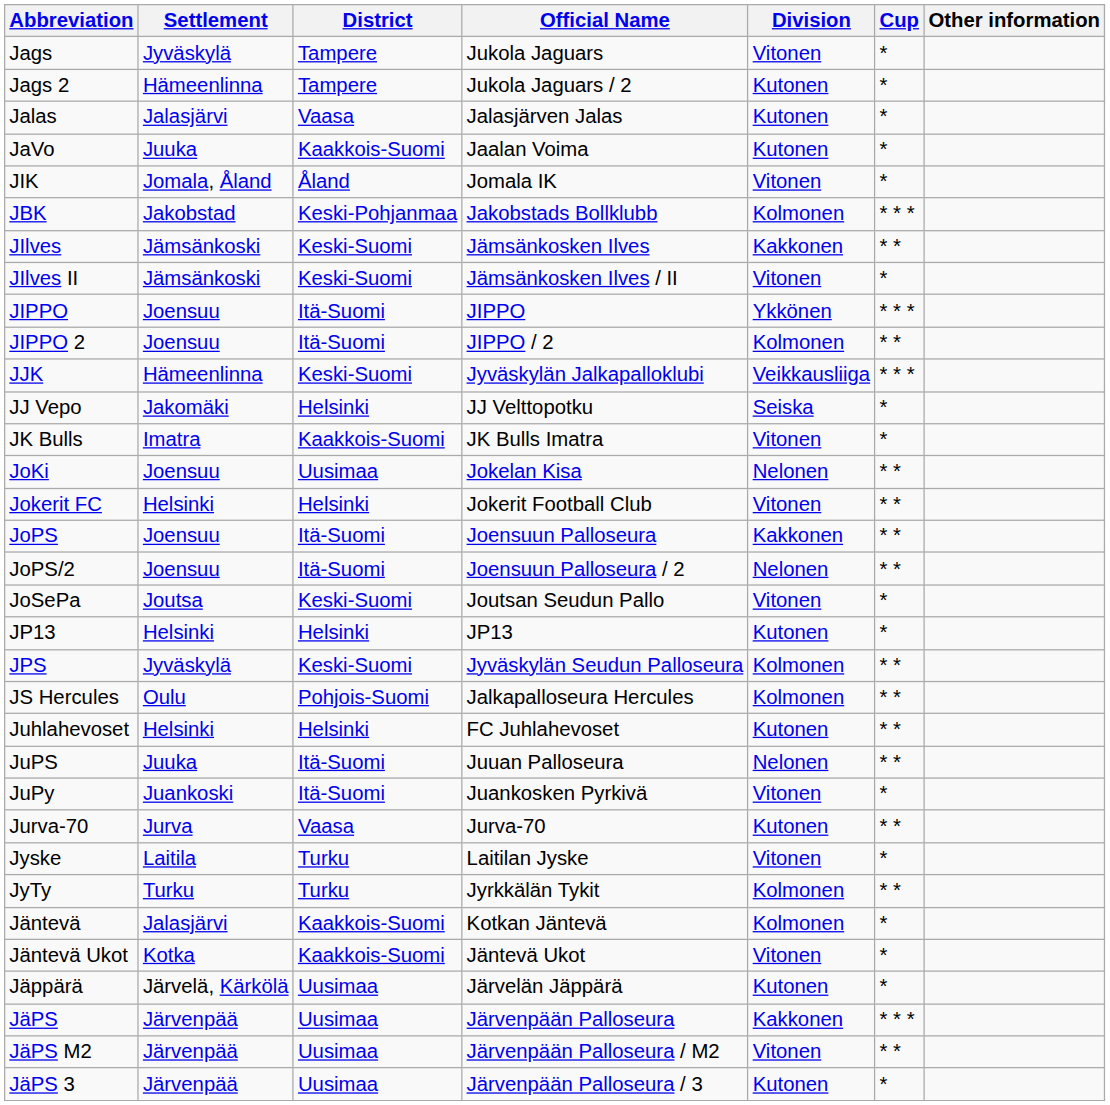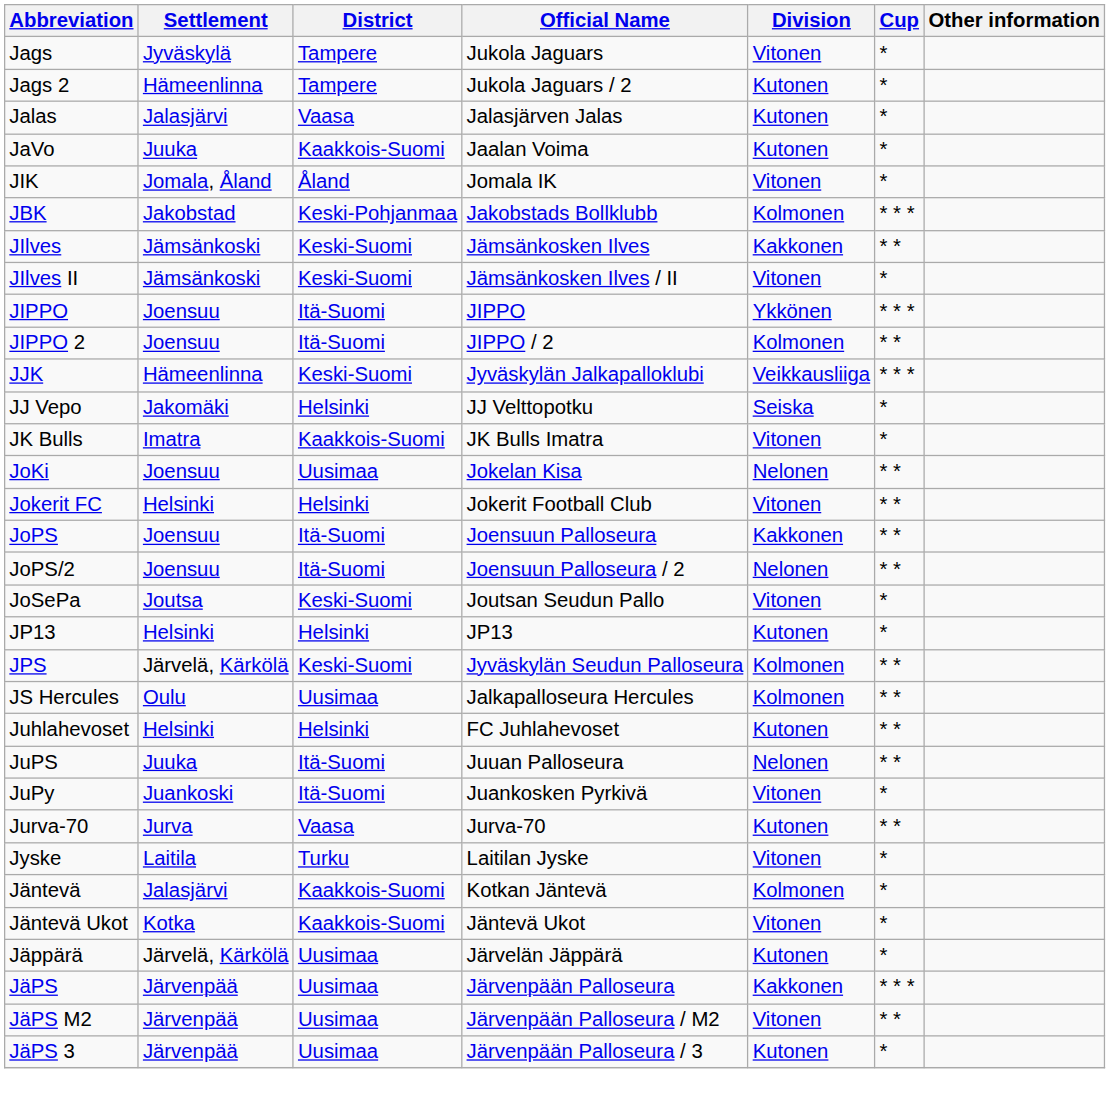JPS | Settlement: Jyväskylä -> Järvelä, Kärkölä
JS Hercules | District: Pohjois-Suomi -> Uusimaa
- row: JyTy | Turku | Turku | Jyrkkälän Tykit | Kolmonen | * *
